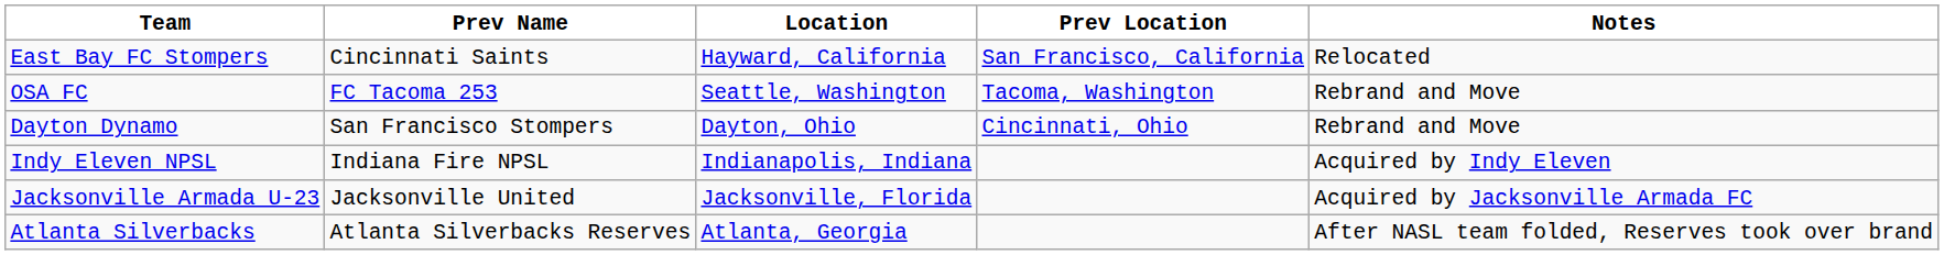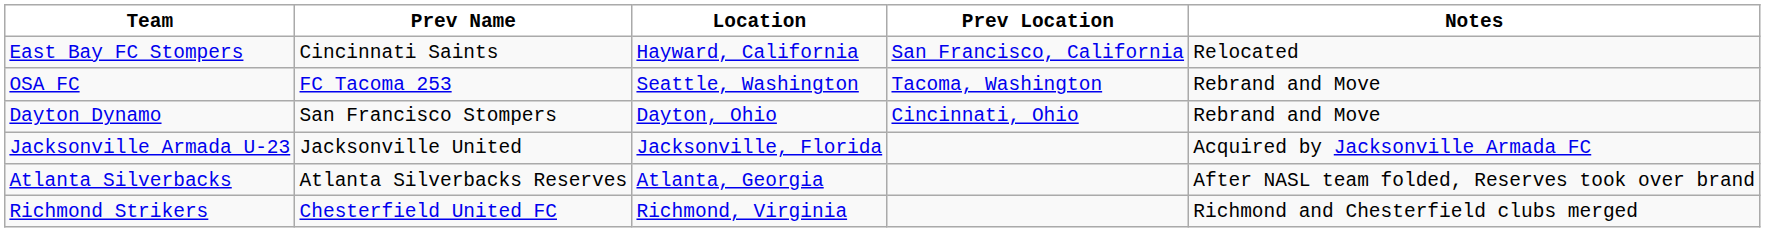- row: Indy Eleven NPSL | Indiana Fire NPSL | Indianapolis, Indiana | Acquired by Indy Eleven
+ row: Richmond Strikers | Chesterfield United FC | Richmond, Virginia | Richmond and Chesterfield clubs merged
